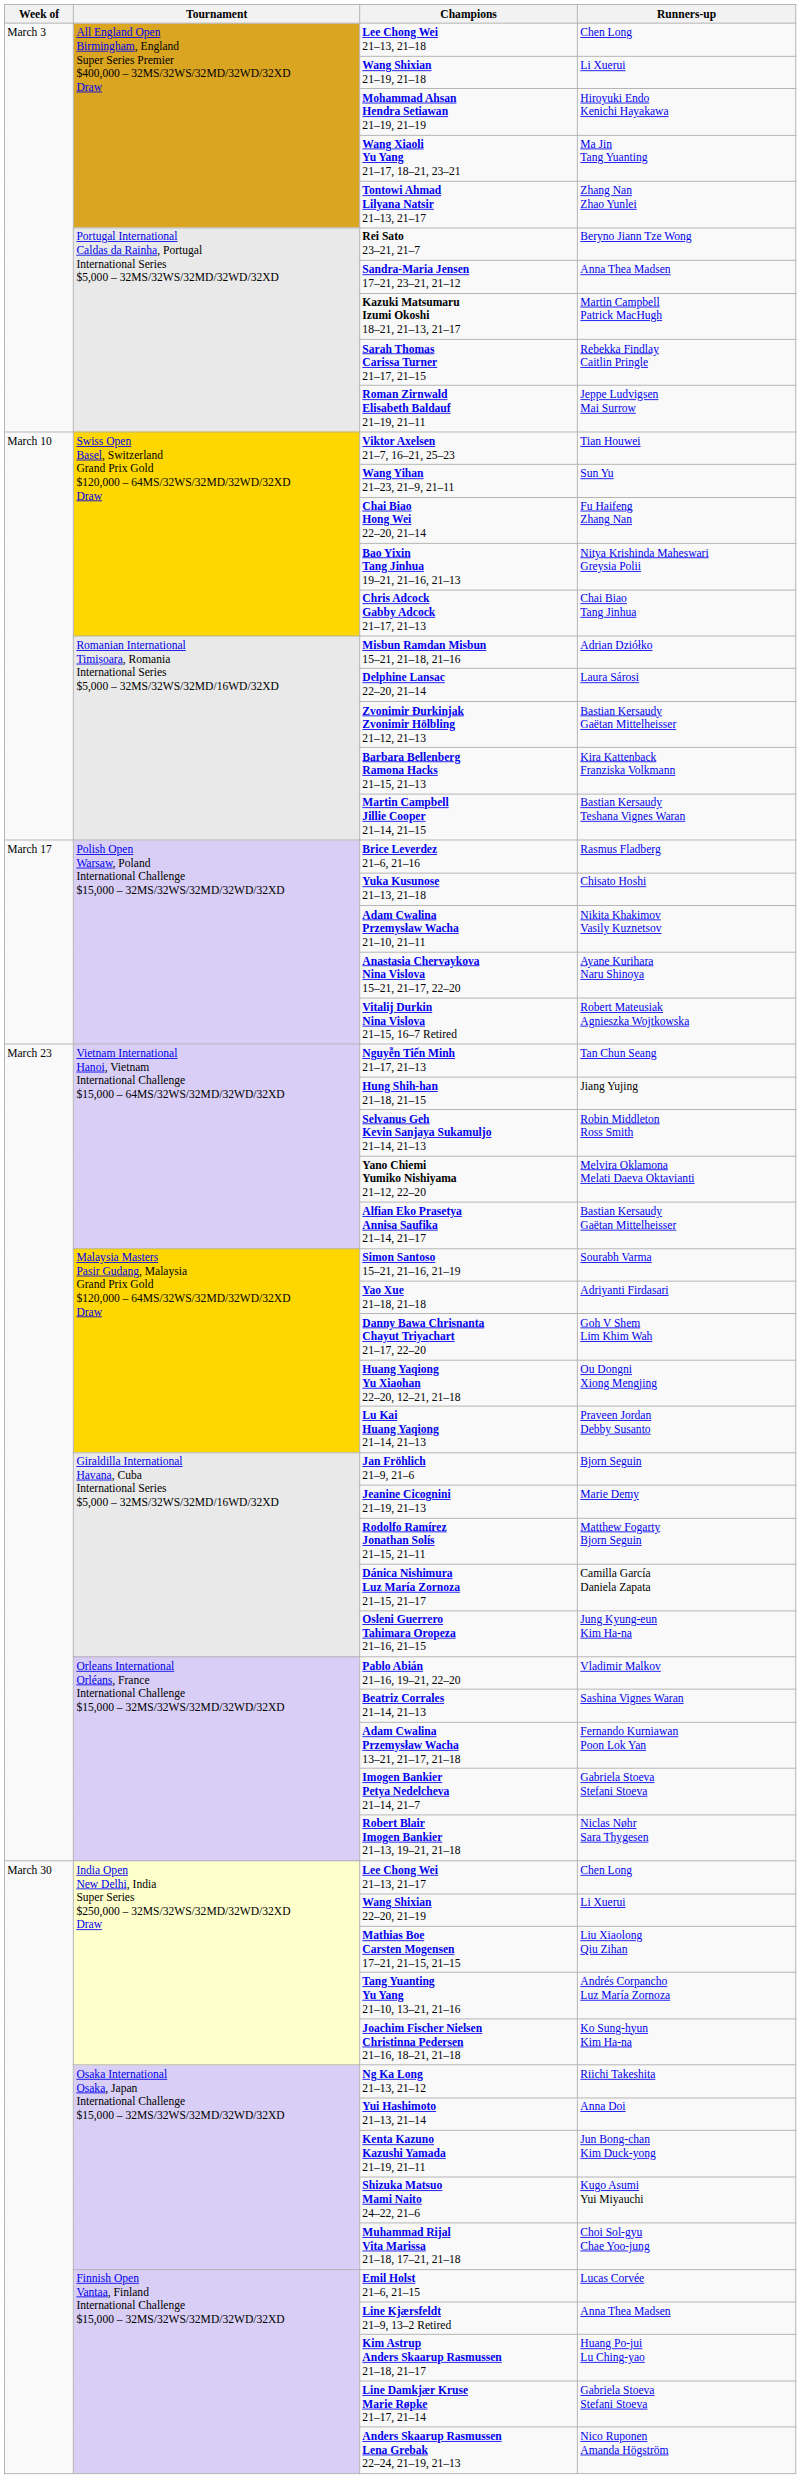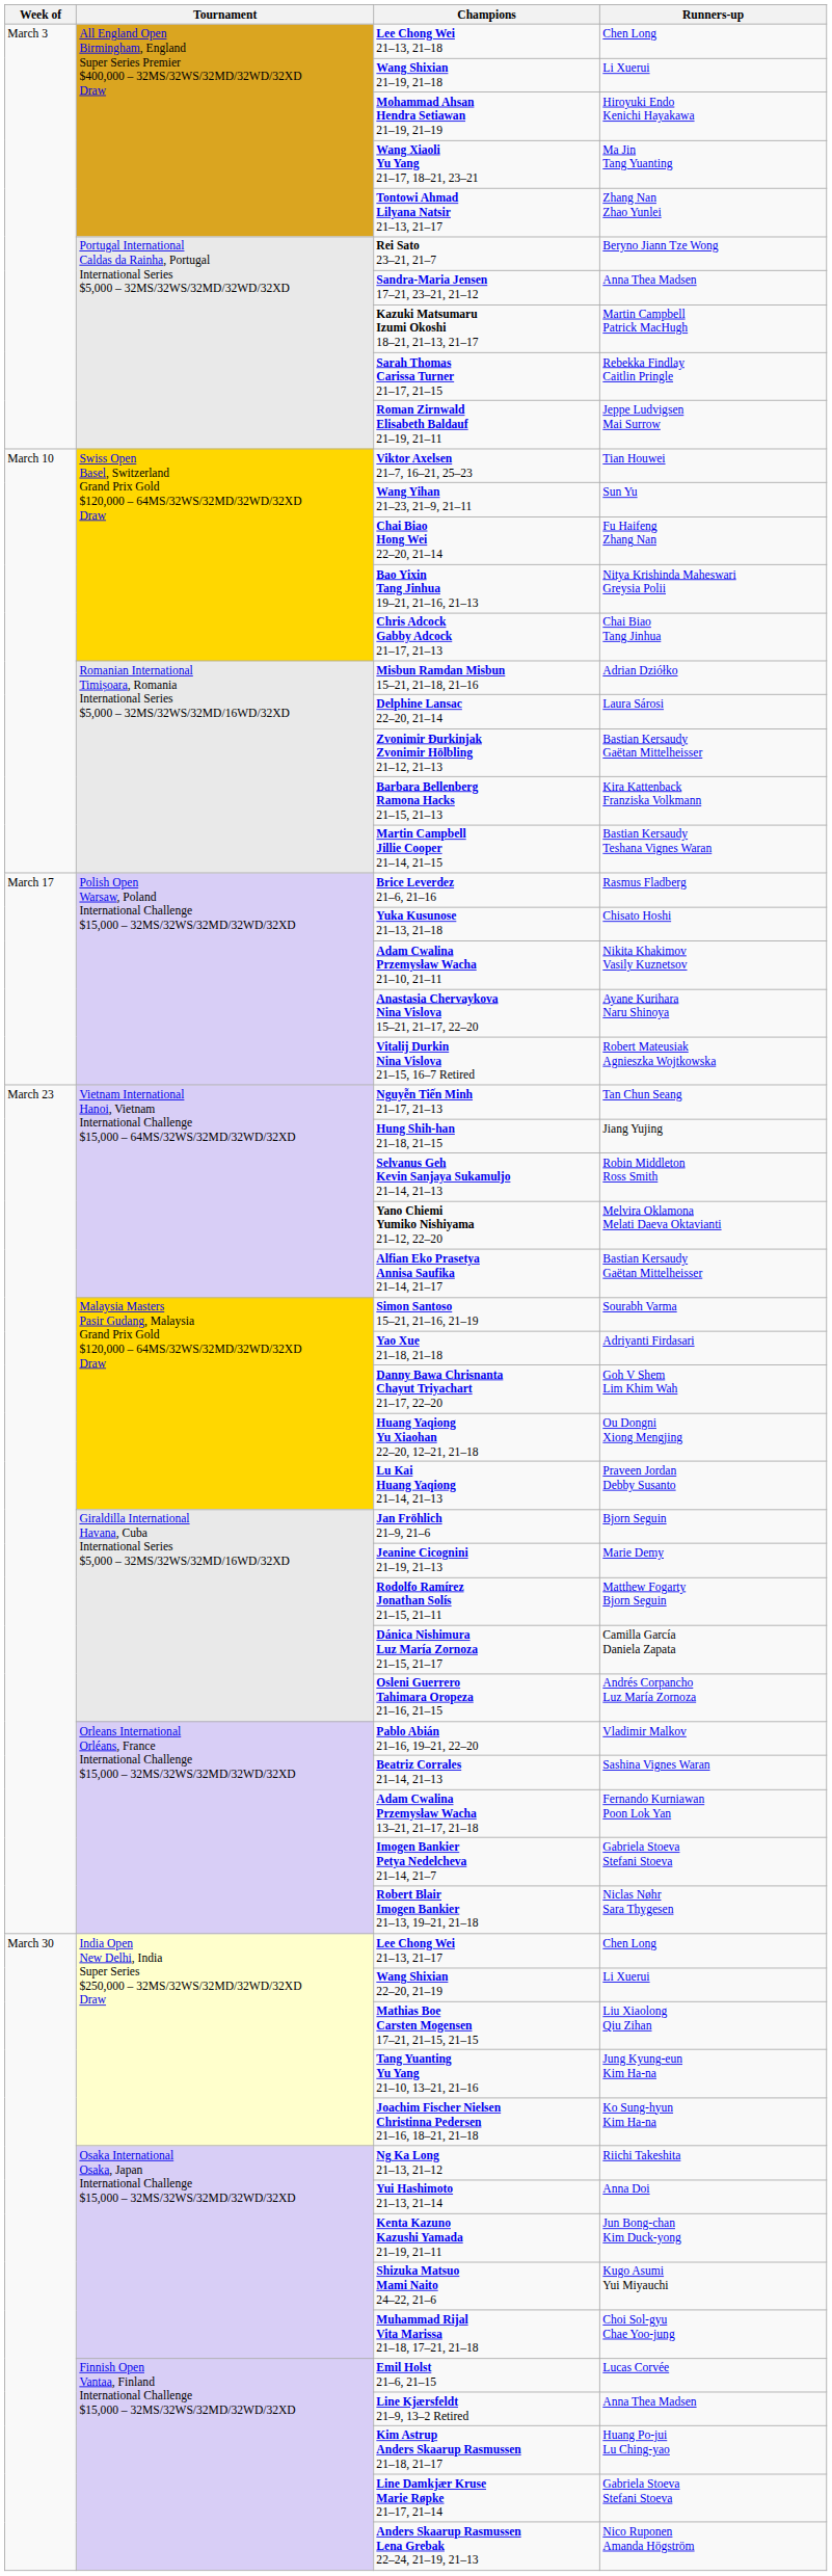Osleni Guerrero Tahimara Oropeza 21–16, 21–15 | Runners-up: Jung Kyung-eun Kim Ha-na -> Andrés Corpancho Luz María Zornoza
Tang Yuanting Yu Yang 21–10, 13–21, 21–16 | Runners-up: Andrés Corpancho Luz María Zornoza -> Jung Kyung-eun Kim Ha-na
